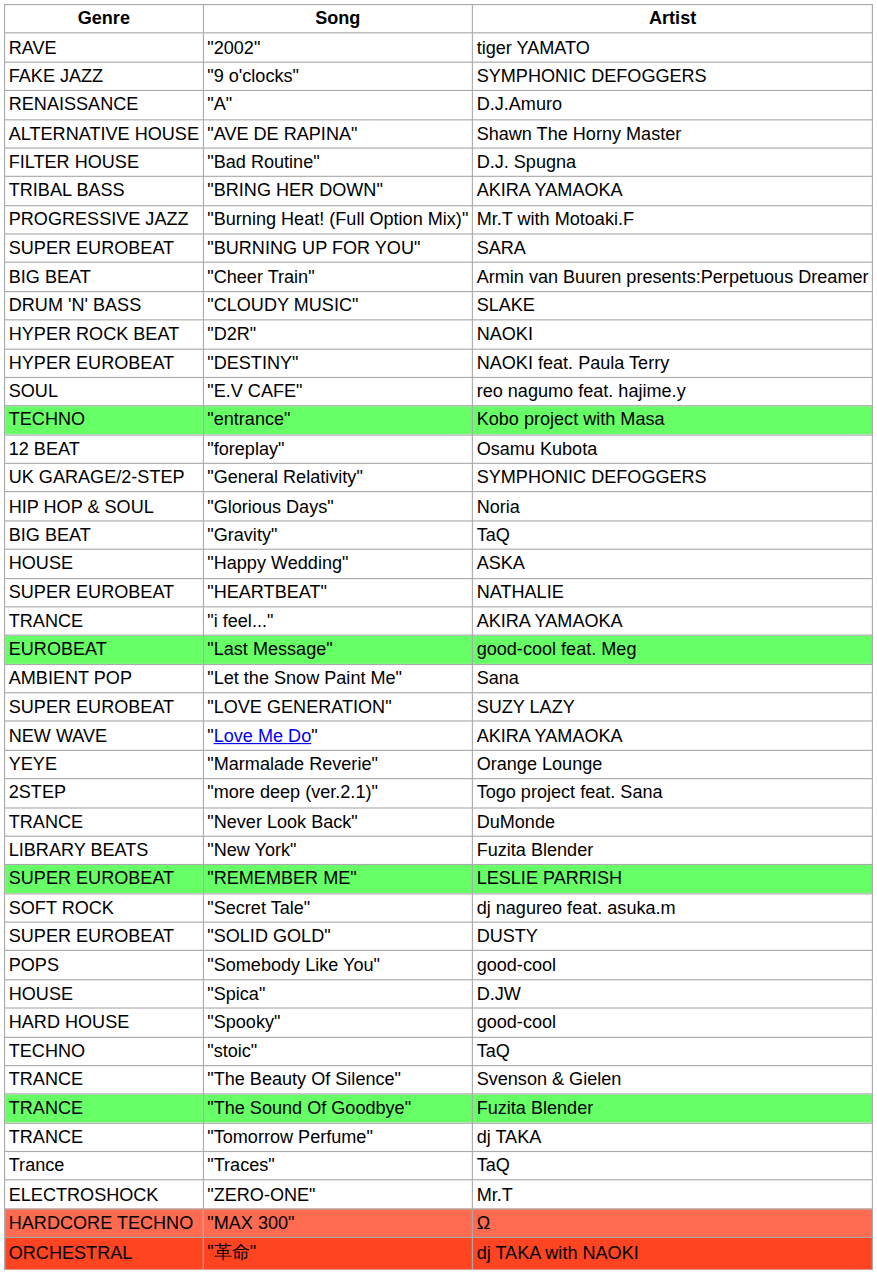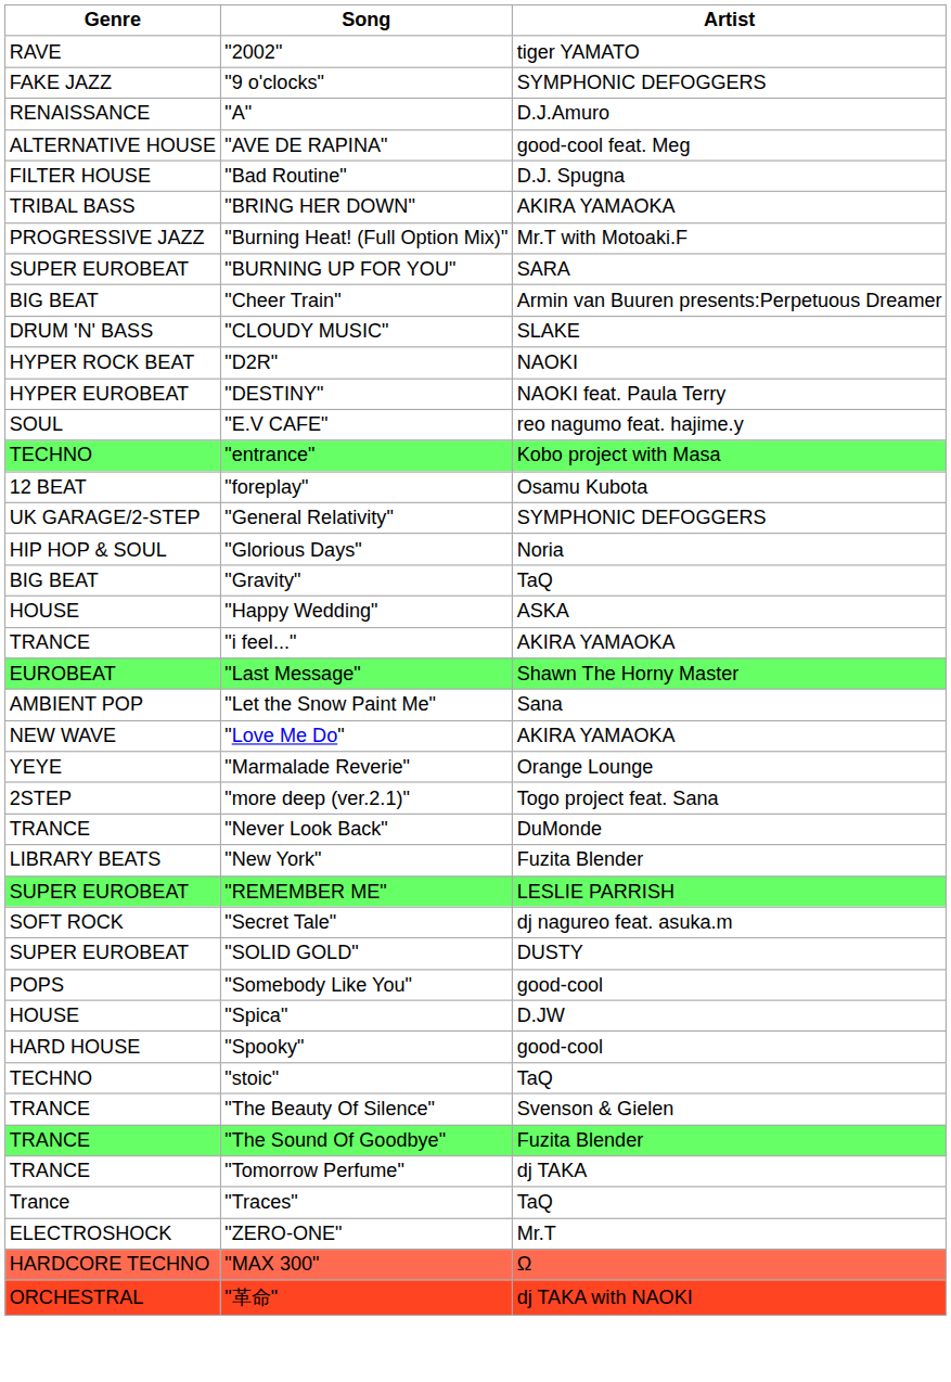"AVE DE RAPINA" | Artist: Shawn The Horny Master -> good-cool feat. Meg
- row: SUPER EUROBEAT | "HEARTBEAT" | NATHALIE
"Last Message" | Artist: good-cool feat. Meg -> Shawn The Horny Master
- row: SUPER EUROBEAT | "LOVE GENERATION" | SUZY LAZY
